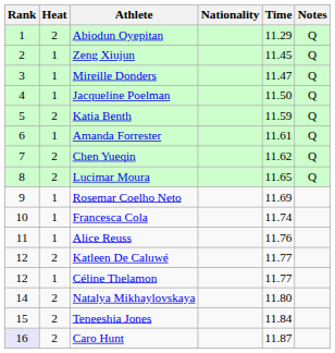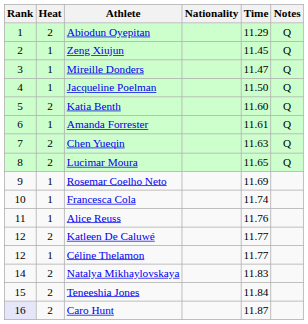Katia Benth | Time: 11.59 -> 11.60
Chen Yueqin | Time: 11.62 -> 11.63
Natalya Mikhaylovskaya | Time: 11.80 -> 11.83
